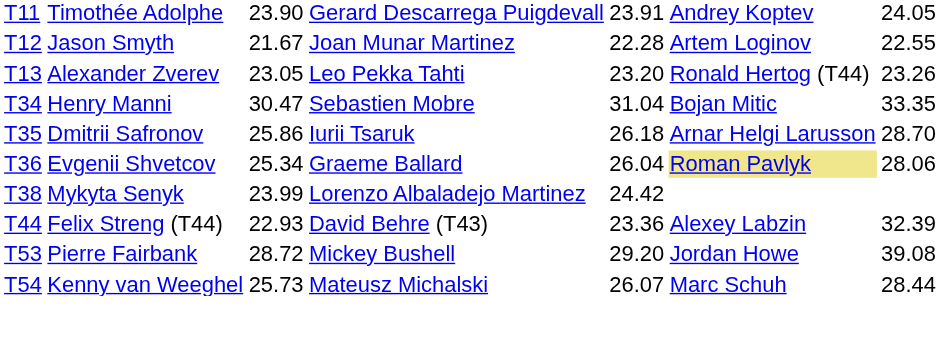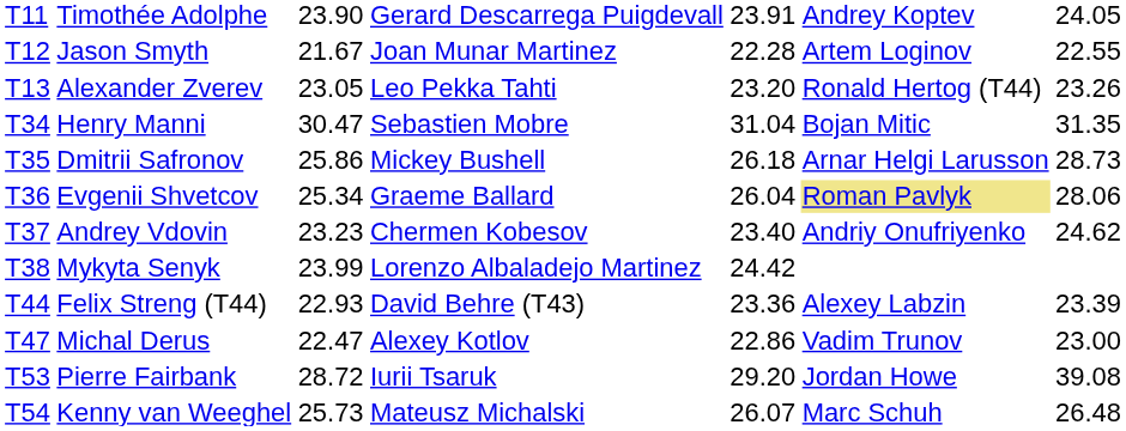Henry Manni | column 7: 33.35 -> 31.35
Dmitrii Safronov | column 4: Iurii Tsaruk -> Mickey Bushell
Dmitrii Safronov | column 7: 28.70 -> 28.73
+ row: T37 | Andrey Vdovin | 23.23 | Chermen Kobesov | 23.40 | Andriy Onufriyenko | 24.62
Felix Streng (T44) | column 7: 32.39 -> 23.39
+ row: T47 | Michal Derus | 22.47 | Alexey Kotlov | 22.86 | Vadim Trunov | 23.00
Pierre Fairbank | column 4: Mickey Bushell -> Iurii Tsaruk
Kenny van Weeghel | column 7: 28.44 -> 26.48
